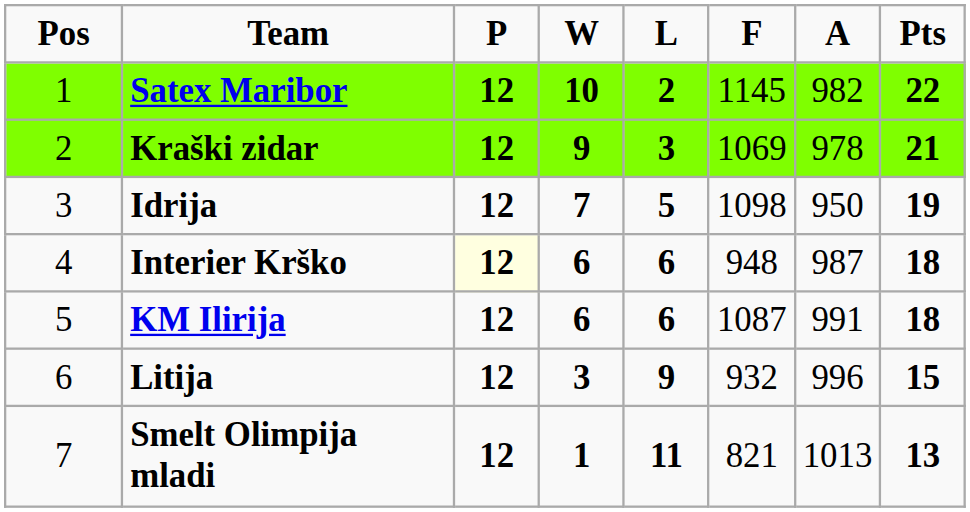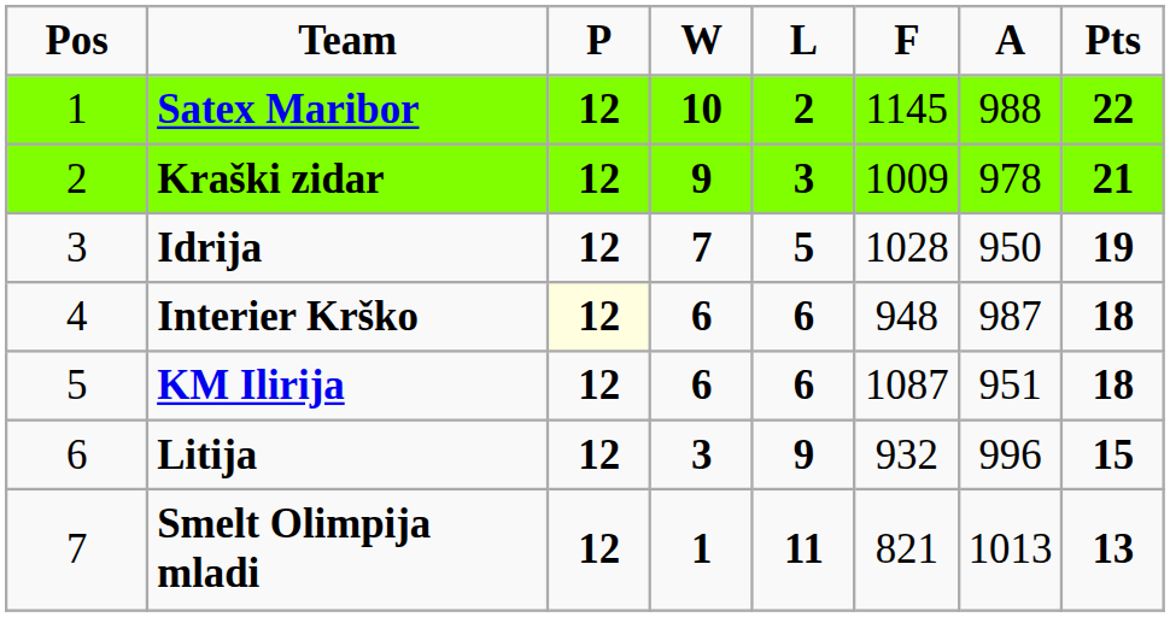Satex Maribor | A: 982 -> 988
Kraški zidar | F: 1069 -> 1009
Idrija | F: 1098 -> 1028
KM Ilirija | A: 991 -> 951
